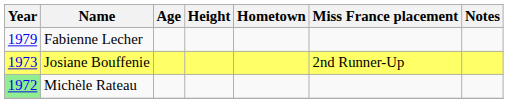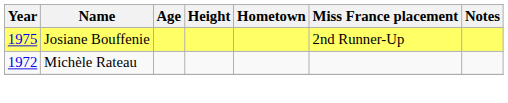- row: 1979 | Fabienne Lecher
Josiane Bouffenie | Year: 1973 -> 1975
Michèle Rateau | Year: lightgreen background -> no background
